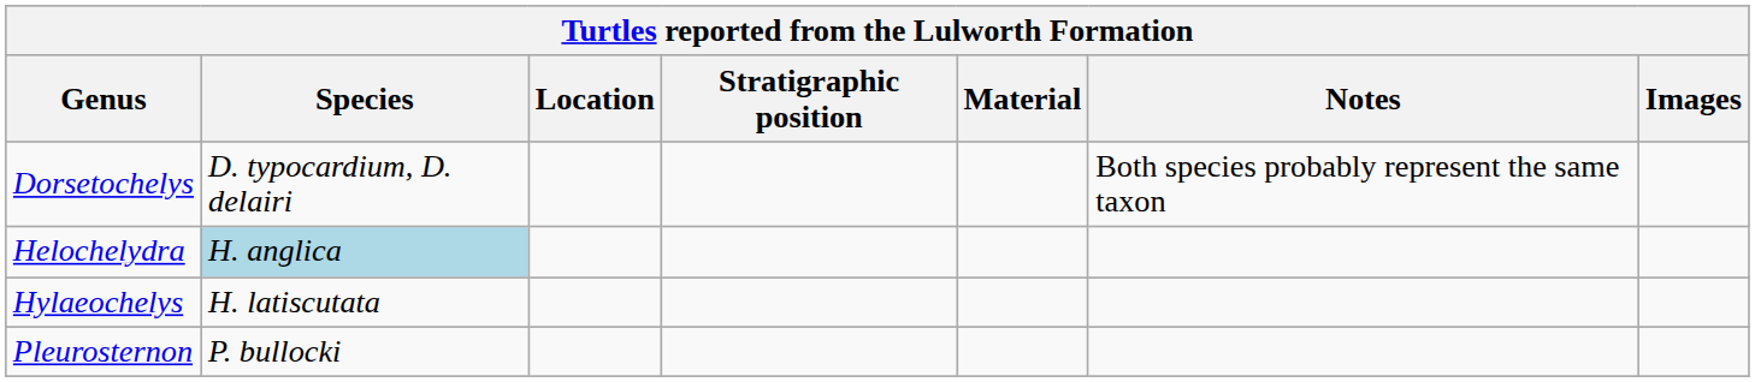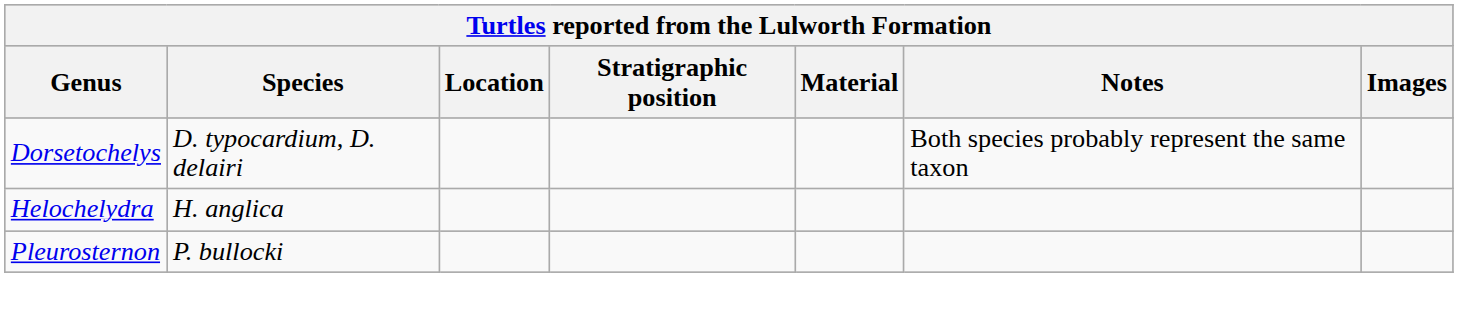Helochelydra | Species: lightblue background -> no background
- row: Hylaeochelys | H. latiscutata
